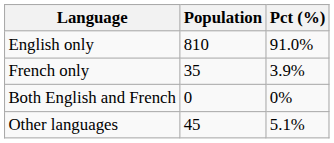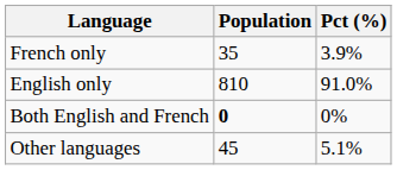rows swapped: English only <-> French only
Both English and French | Population: normal -> bold
